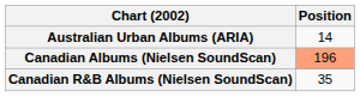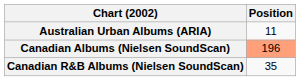Australian Urban Albums (ARIA) | Position: 14 -> 11
